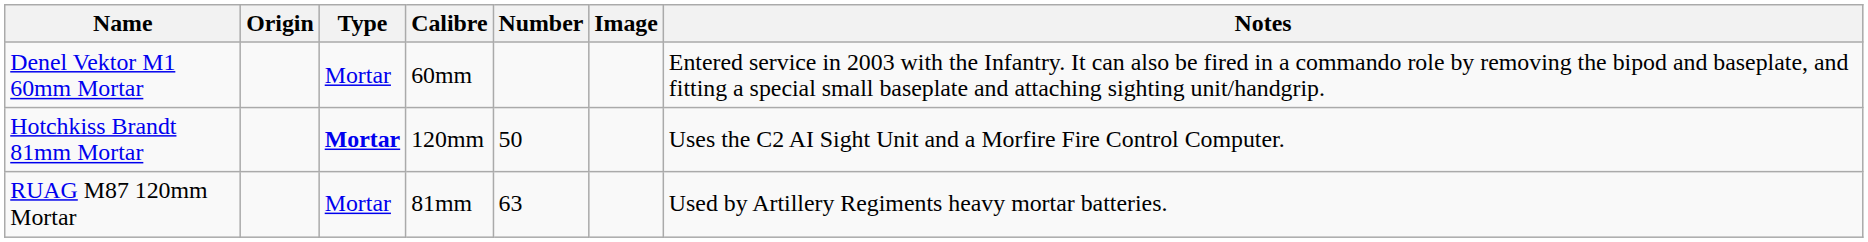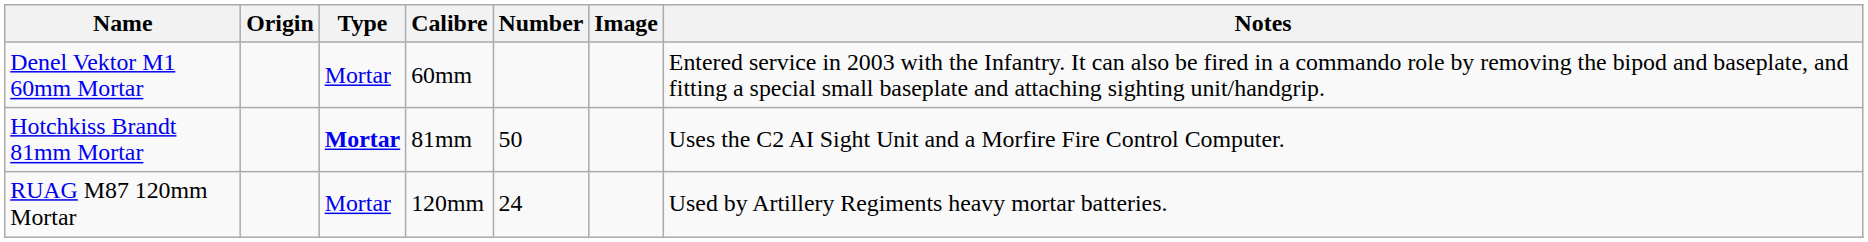Hotchkiss Brandt 81mm Mortar | Calibre: 120mm -> 81mm
RUAG M87 120mm Mortar | Calibre: 81mm -> 120mm
RUAG M87 120mm Mortar | Number: 63 -> 24
